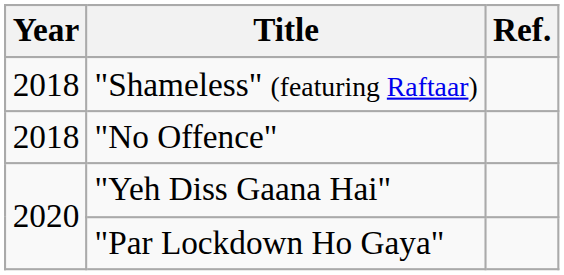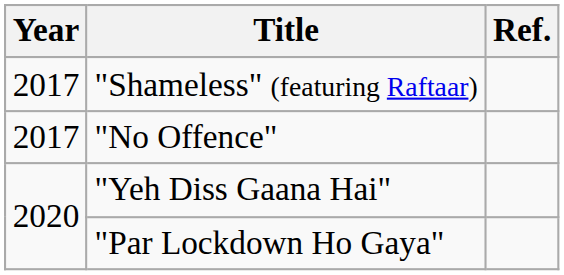"Shameless" (featuring Raftaar) | Year: 2018 -> 2017
"No Offence" | Year: 2018 -> 2017
